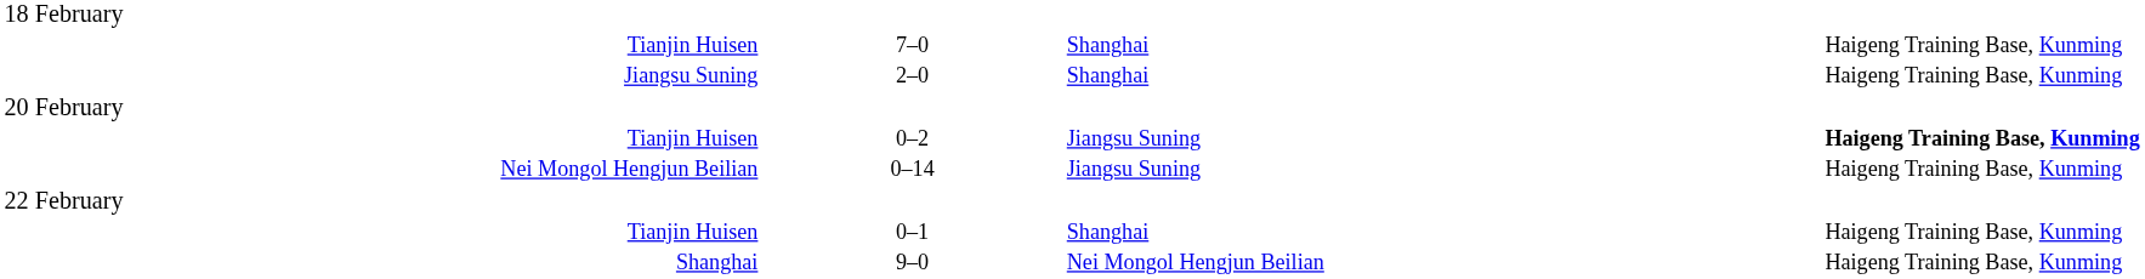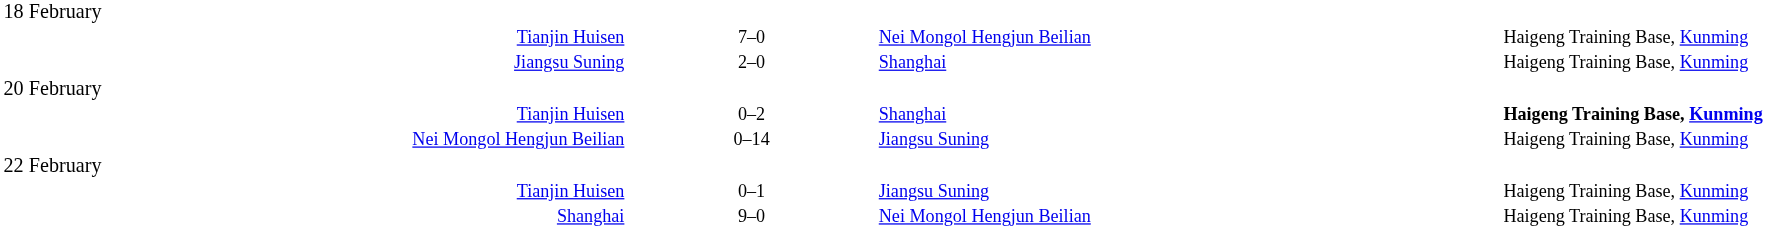Tianjin Huisen / 7–0 | column 3: Shanghai -> Nei Mongol Hengjun Beilian
Tianjin Huisen / 0–2 | column 3: Jiangsu Suning -> Shanghai
Tianjin Huisen / 0–1 | column 3: Shanghai -> Jiangsu Suning
